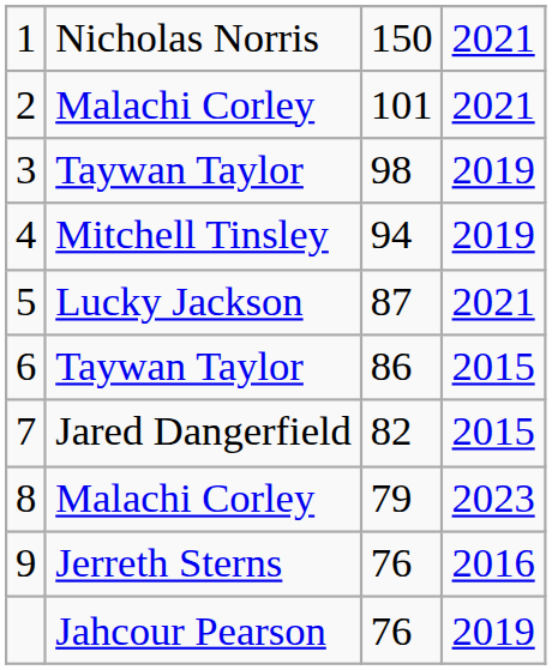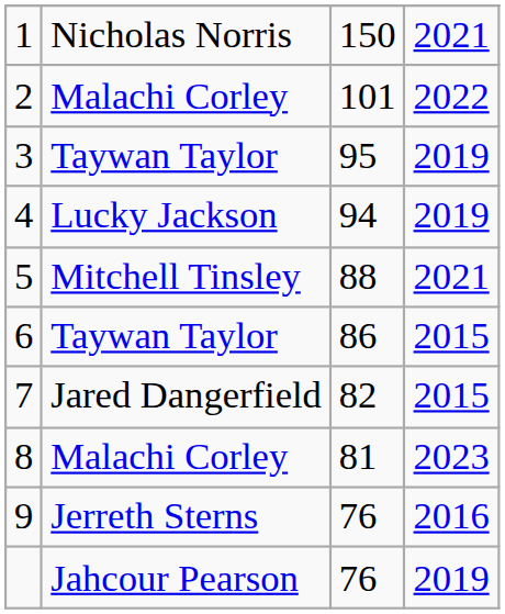2 | column 4: 2021 -> 2022
3 | column 3: 98 -> 95
4 | column 2: Mitchell Tinsley -> Lucky Jackson
5 | column 2: Lucky Jackson -> Mitchell Tinsley
5 | column 3: 87 -> 88
8 | column 3: 79 -> 81
